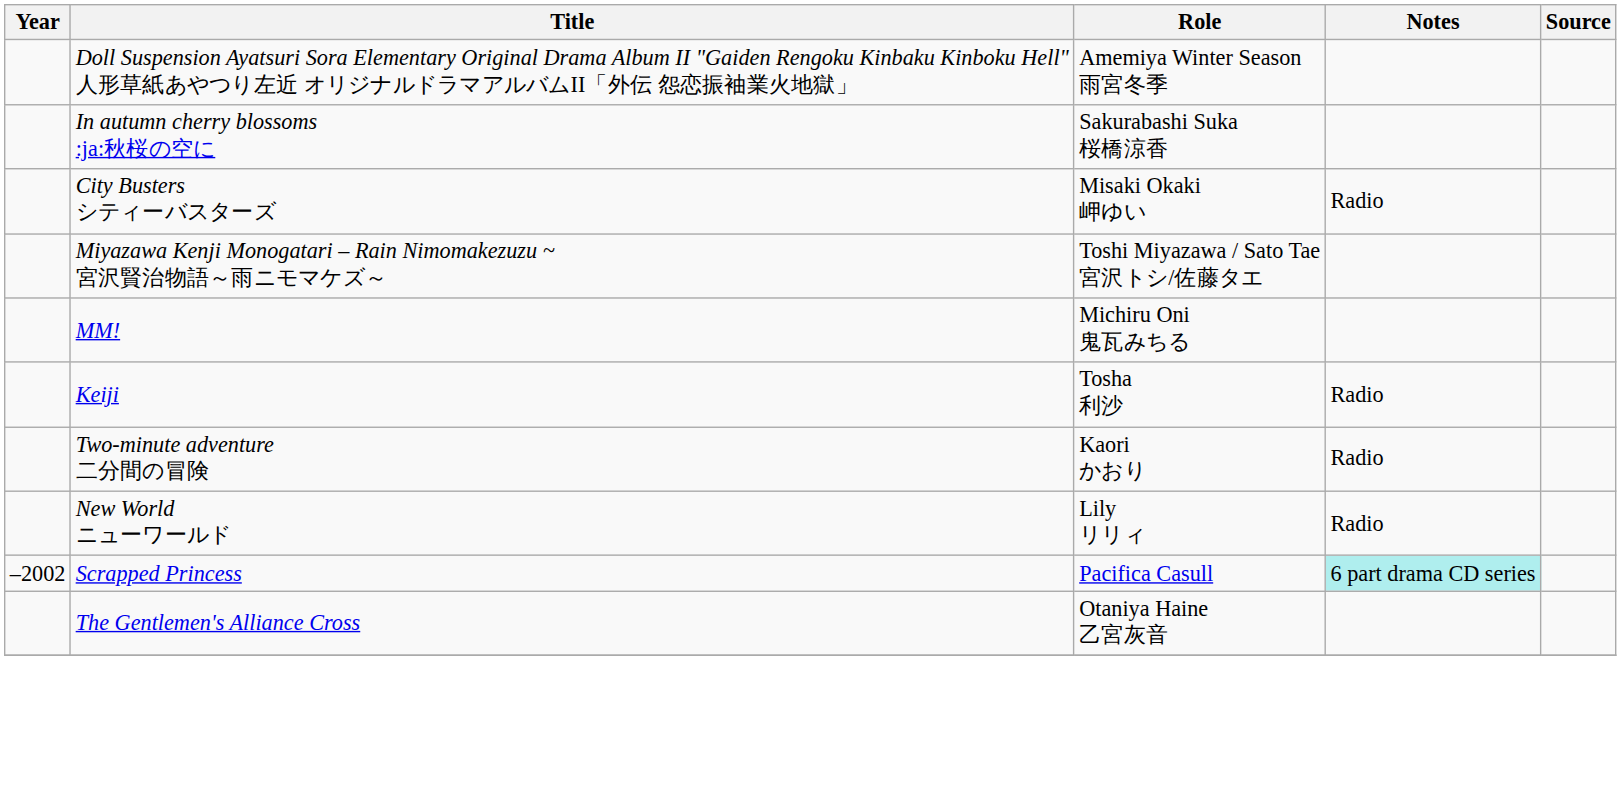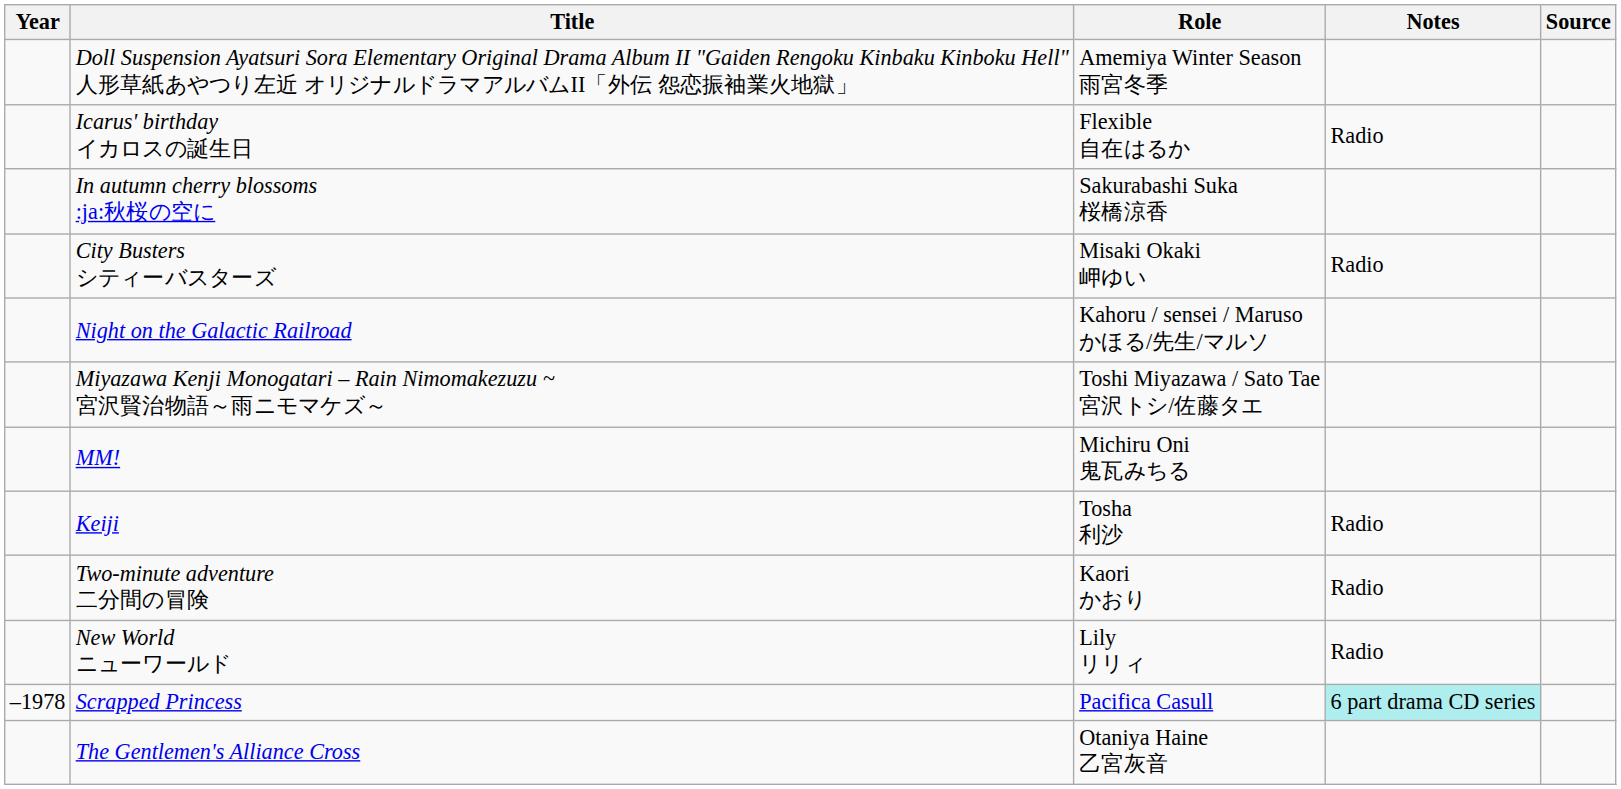+ row: Icarus' birthday イカロスの誕生日 | Flexible 自在はるか | Radio
+ row: Night on the Galactic Railroad | Kahoru / sensei / Maruso かほる/先生/マルソ
Scrapped Princess | Year: –2002 -> –1978
